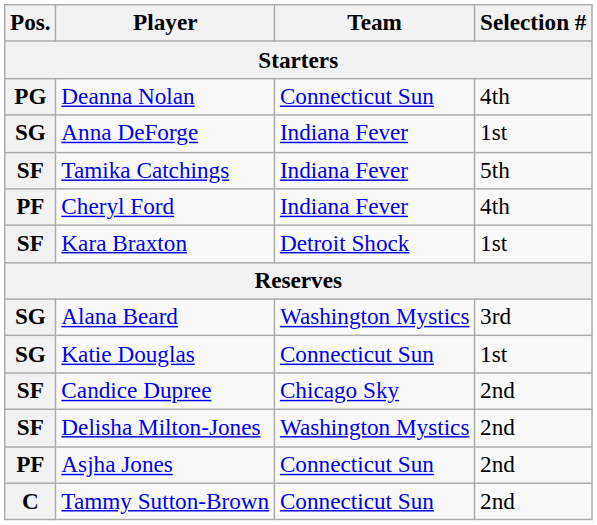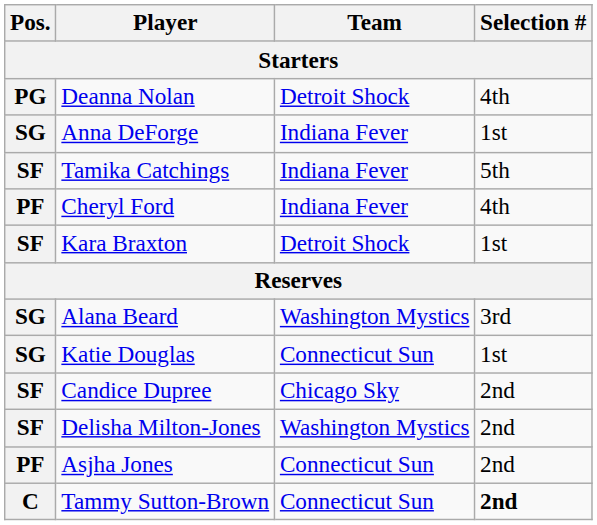Deanna Nolan | Team: Connecticut Sun -> Detroit Shock
Tammy Sutton-Brown | Selection #: normal -> bold
